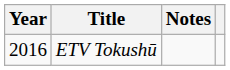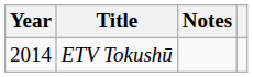ETV Tokushū | Year: 2016 -> 2014
